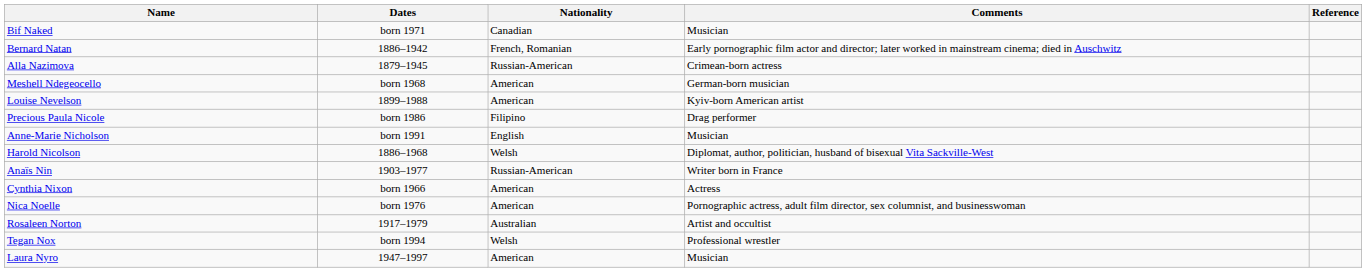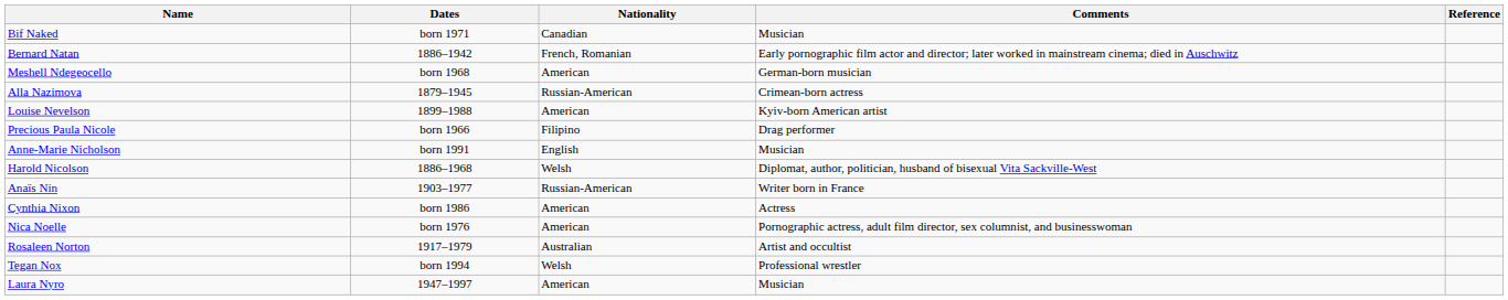rows swapped: Alla Nazimova <-> Meshell Ndegeocello
Precious Paula Nicole | Dates: born 1986 -> born 1966
Cynthia Nixon | Dates: born 1966 -> born 1986
